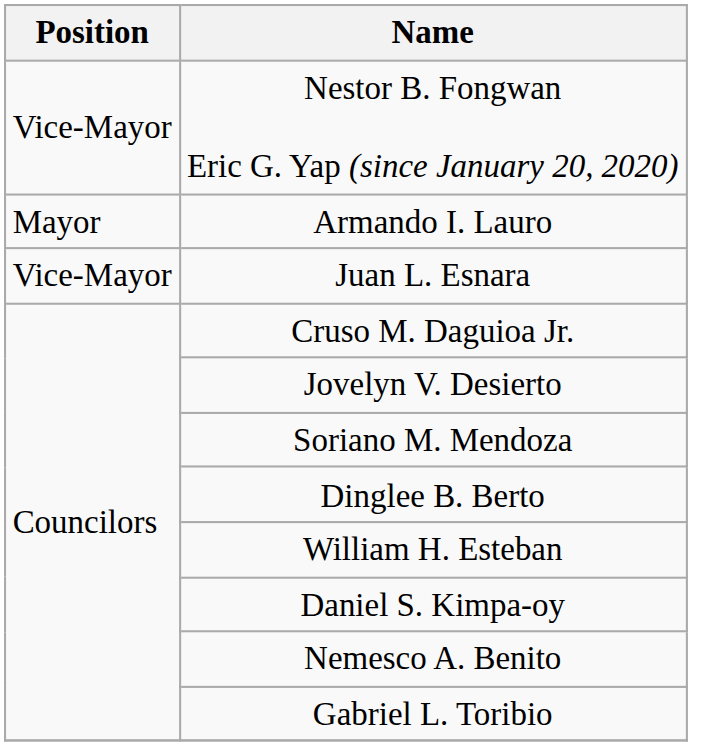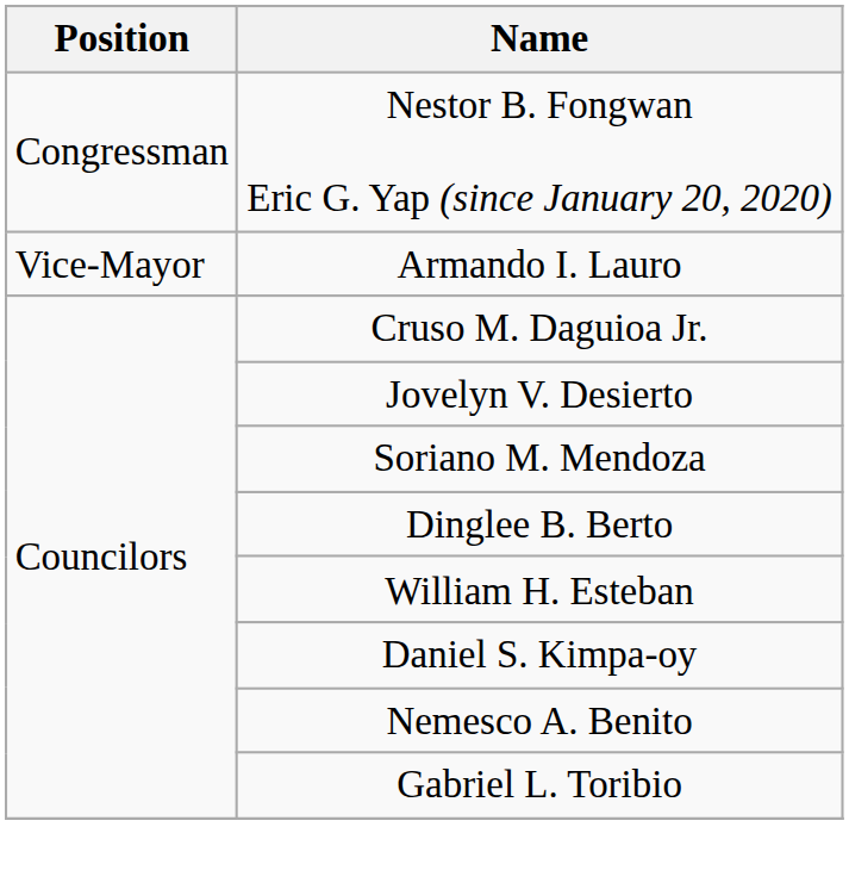Nestor B. Fongwan Eric G. Yap (since January 20, 2020) | Position: Vice-Mayor -> Congressman
Armando I. Lauro | Position: Mayor -> Vice-Mayor
- row: Vice-Mayor | Juan L. Esnara
